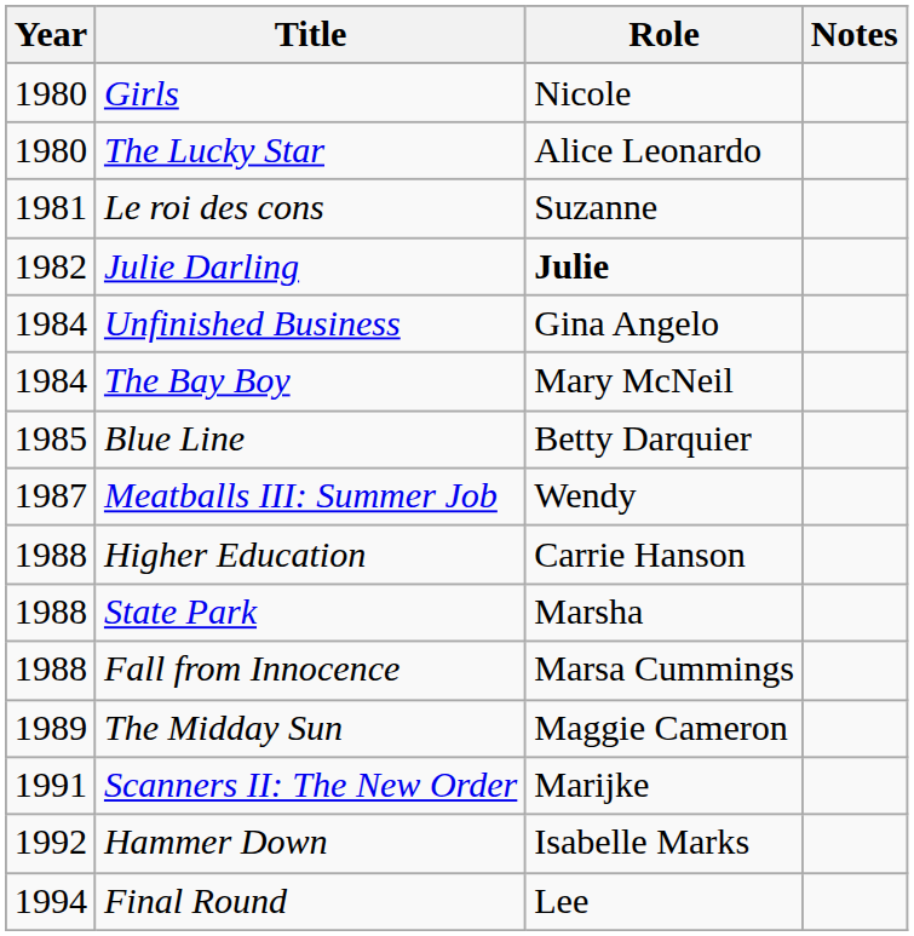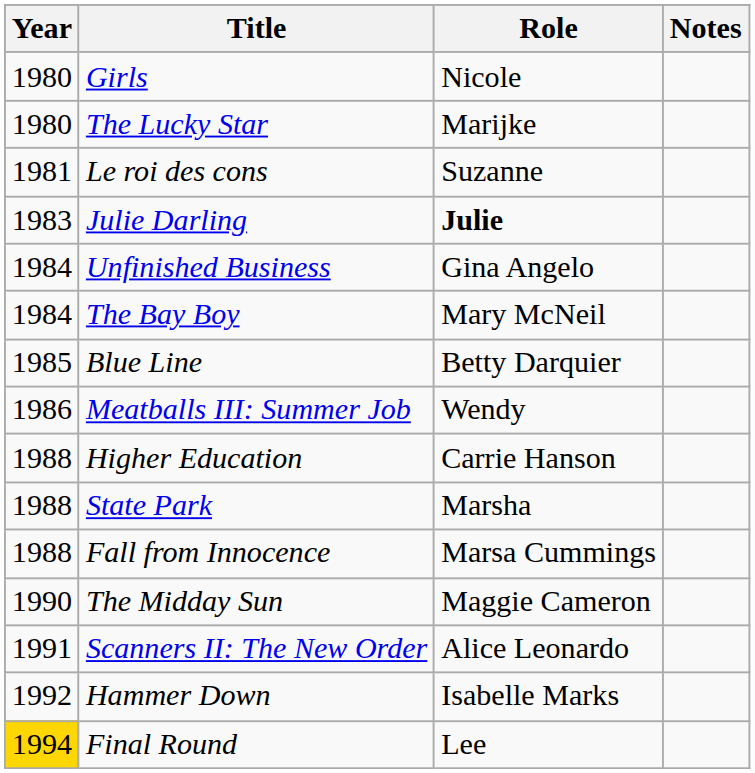The Lucky Star | Role: Alice Leonardo -> Marijke
Julie Darling | Year: 1982 -> 1983
Meatballs III: Summer Job | Year: 1987 -> 1986
The Midday Sun | Year: 1989 -> 1990
Scanners II: The New Order | Role: Marijke -> Alice Leonardo
Final Round | Year: no background -> gold background
